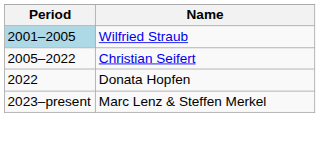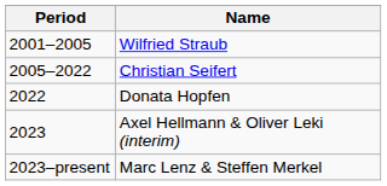Wilfried Straub | Period: lightblue background -> no background
+ row: 2023 | Axel Hellmann & Oliver Leki (interim)
